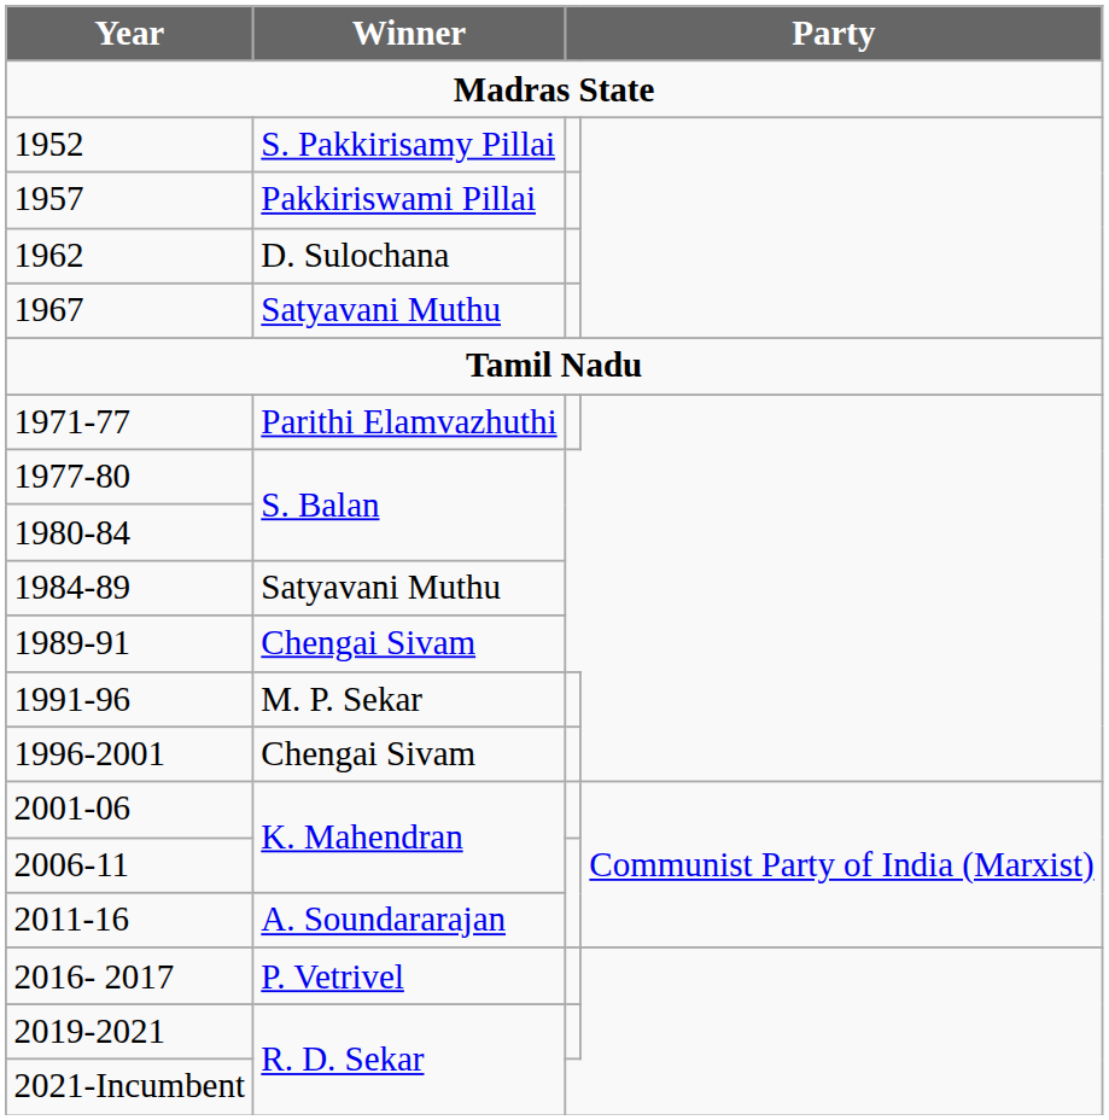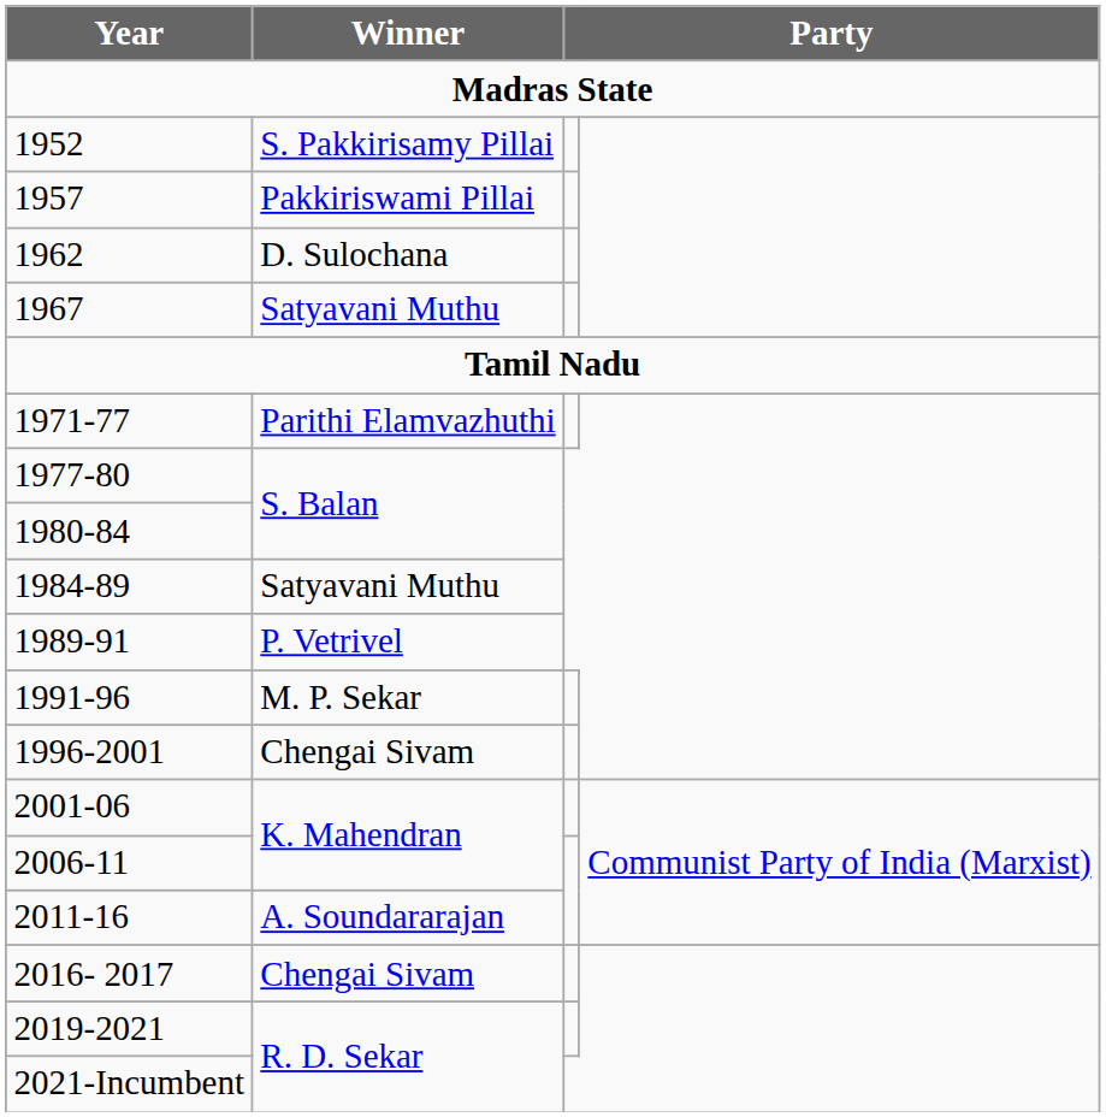1989-91 | Winner: Chengai Sivam -> P. Vetrivel
2016- 2017 | Winner: P. Vetrivel -> Chengai Sivam
